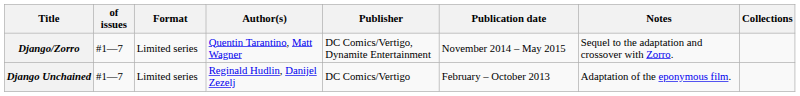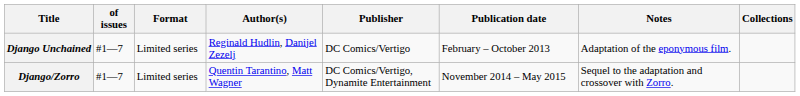rows swapped: Django Unchained <-> Django/Zorro
